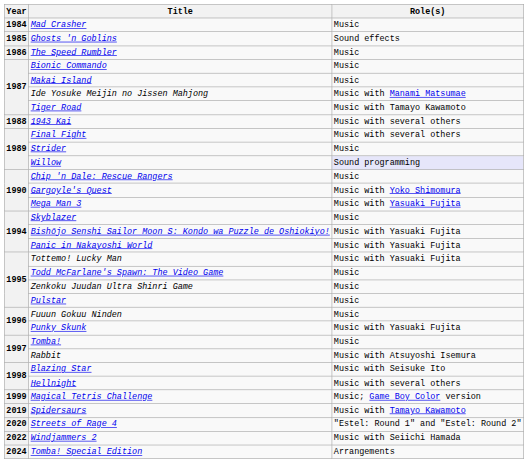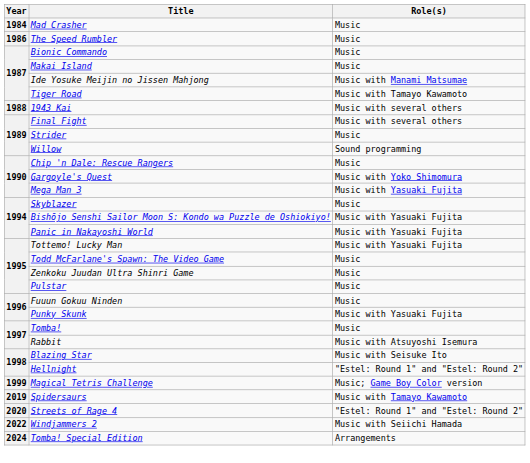- row: 1985 | Ghosts 'n Goblins | Sound effects
Willow | Role(s): lavender background -> no background
Hellnight | Role(s): Music with several others -> "Estel: Round 1" and "Estel: Round 2"
